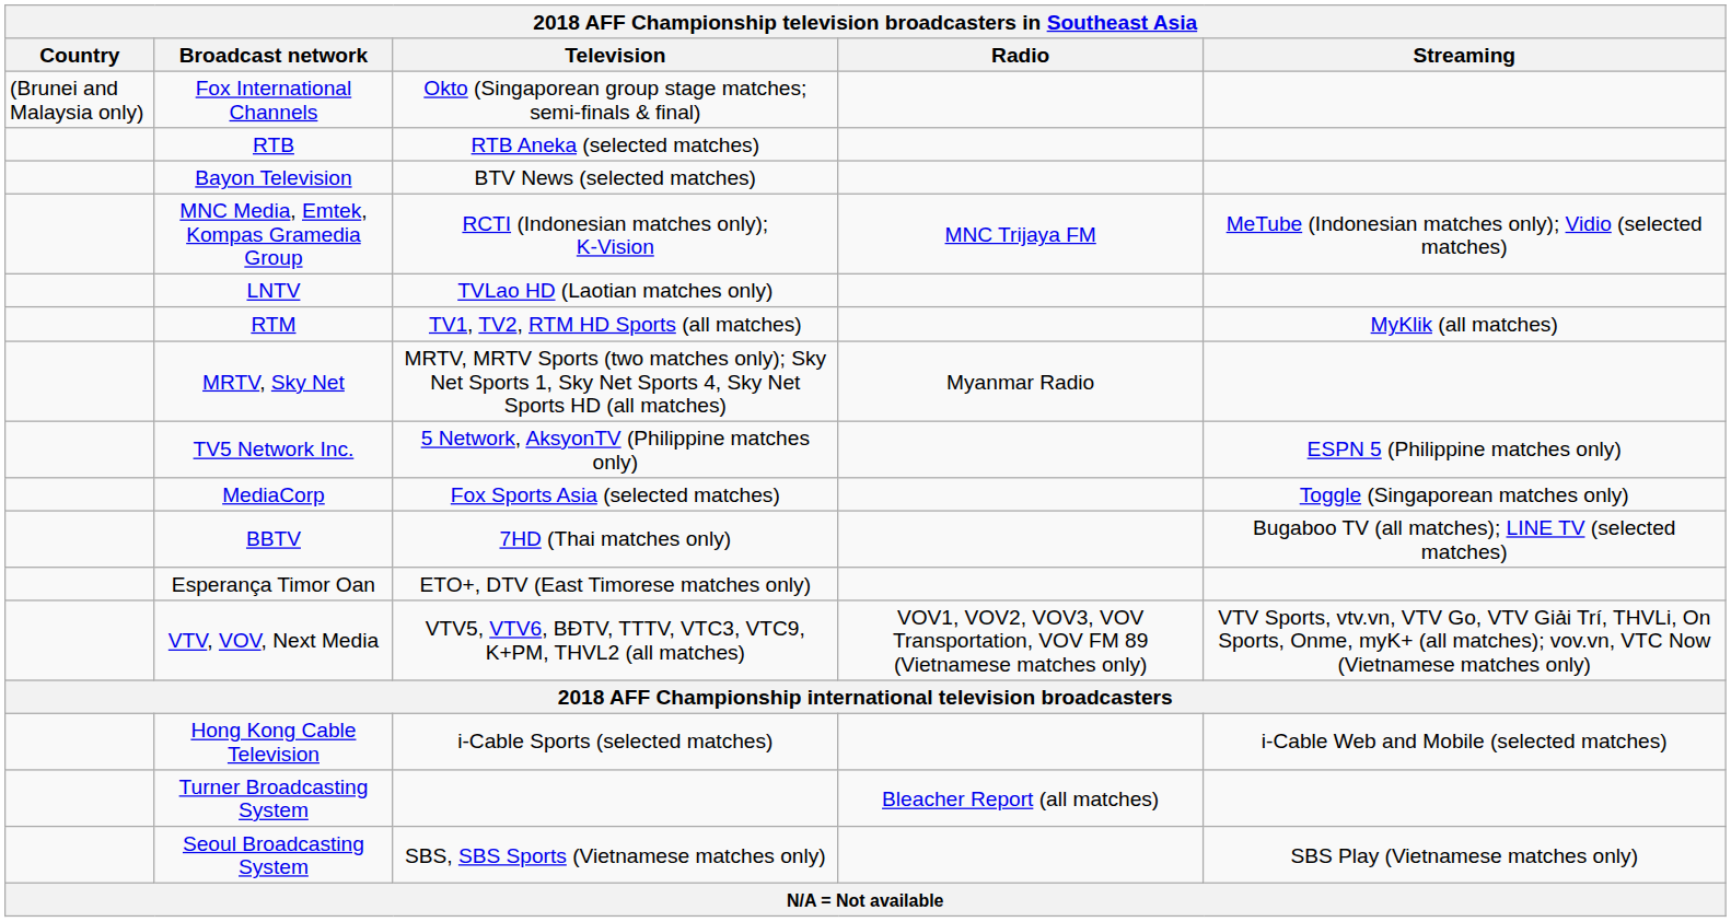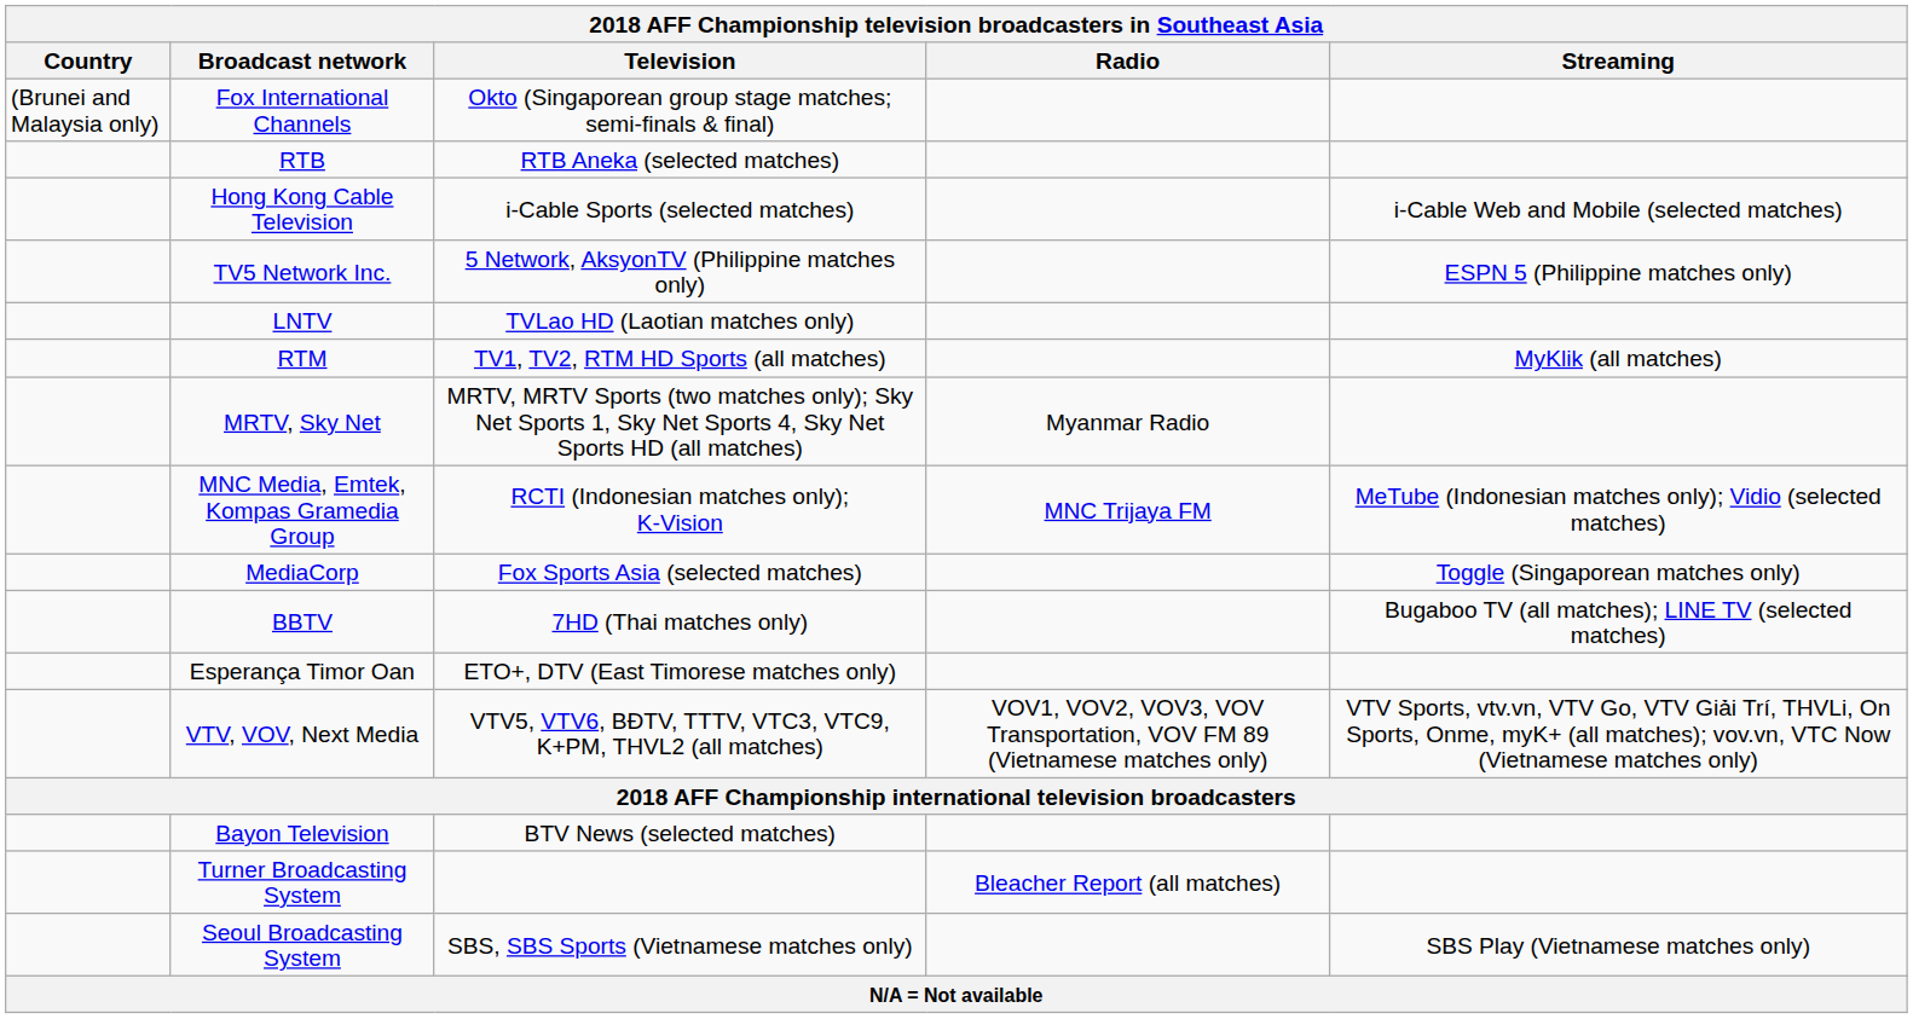rows swapped: Bayon Television <-> Hong Kong Cable Television
rows swapped: MNC Media, Emtek, Kompas Gramedia Group <-> TV5 Network Inc.
